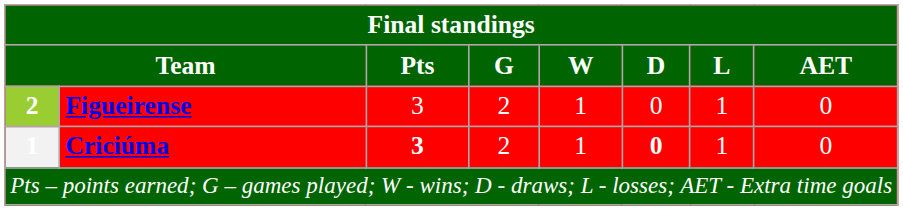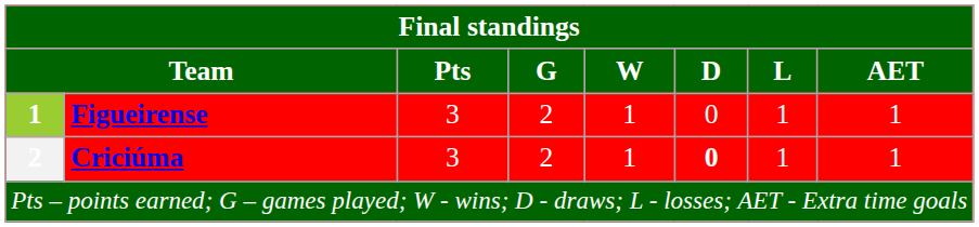Figueirense | column 1: 2 -> 1
Figueirense | AET: 0 -> 1
Criciúma | column 1: 1 -> 2
Criciúma | Pts: bold -> normal
Criciúma | AET: 0 -> 1
